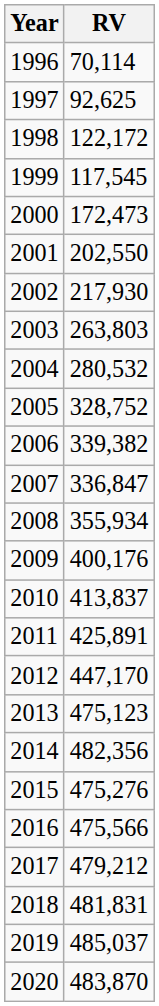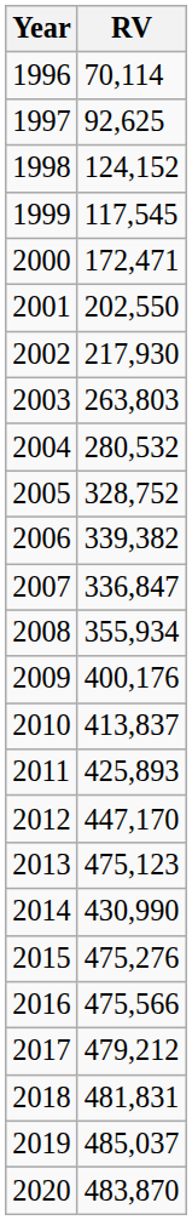1998 | RV: 122,172 -> 124,152
2000 | RV: 172,473 -> 172,471
2011 | RV: 425,891 -> 425,893
2014 | RV: 482,356 -> 430,990
